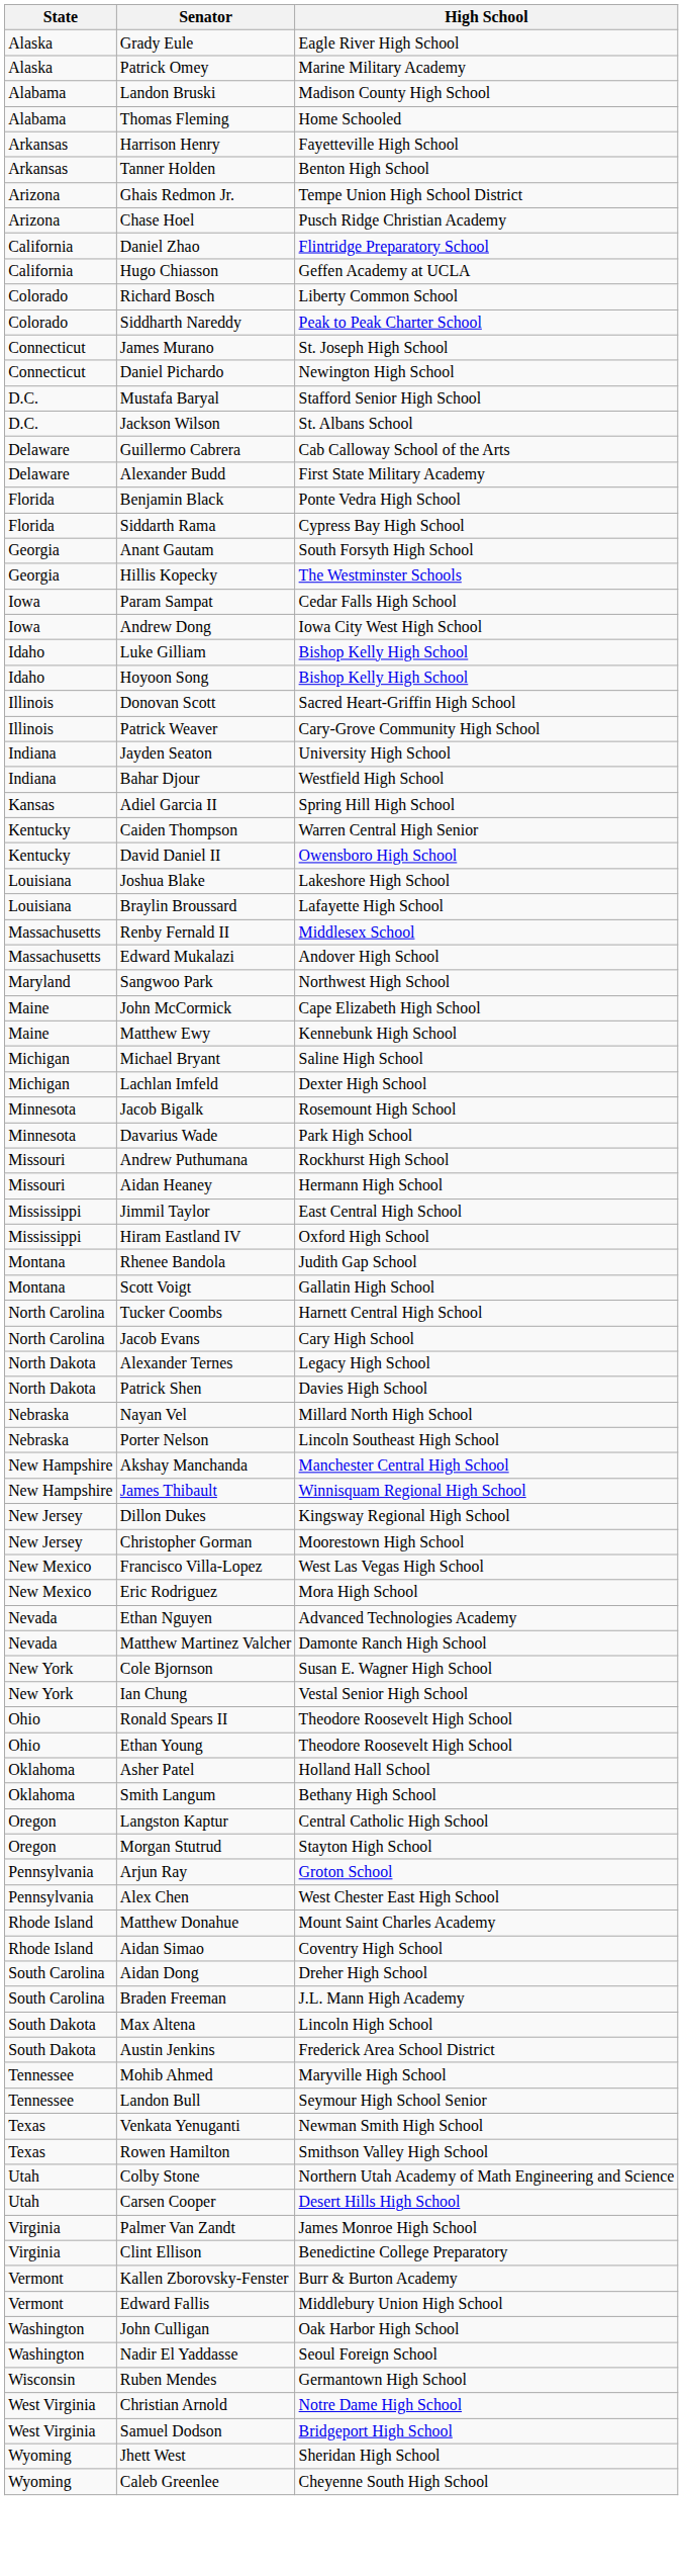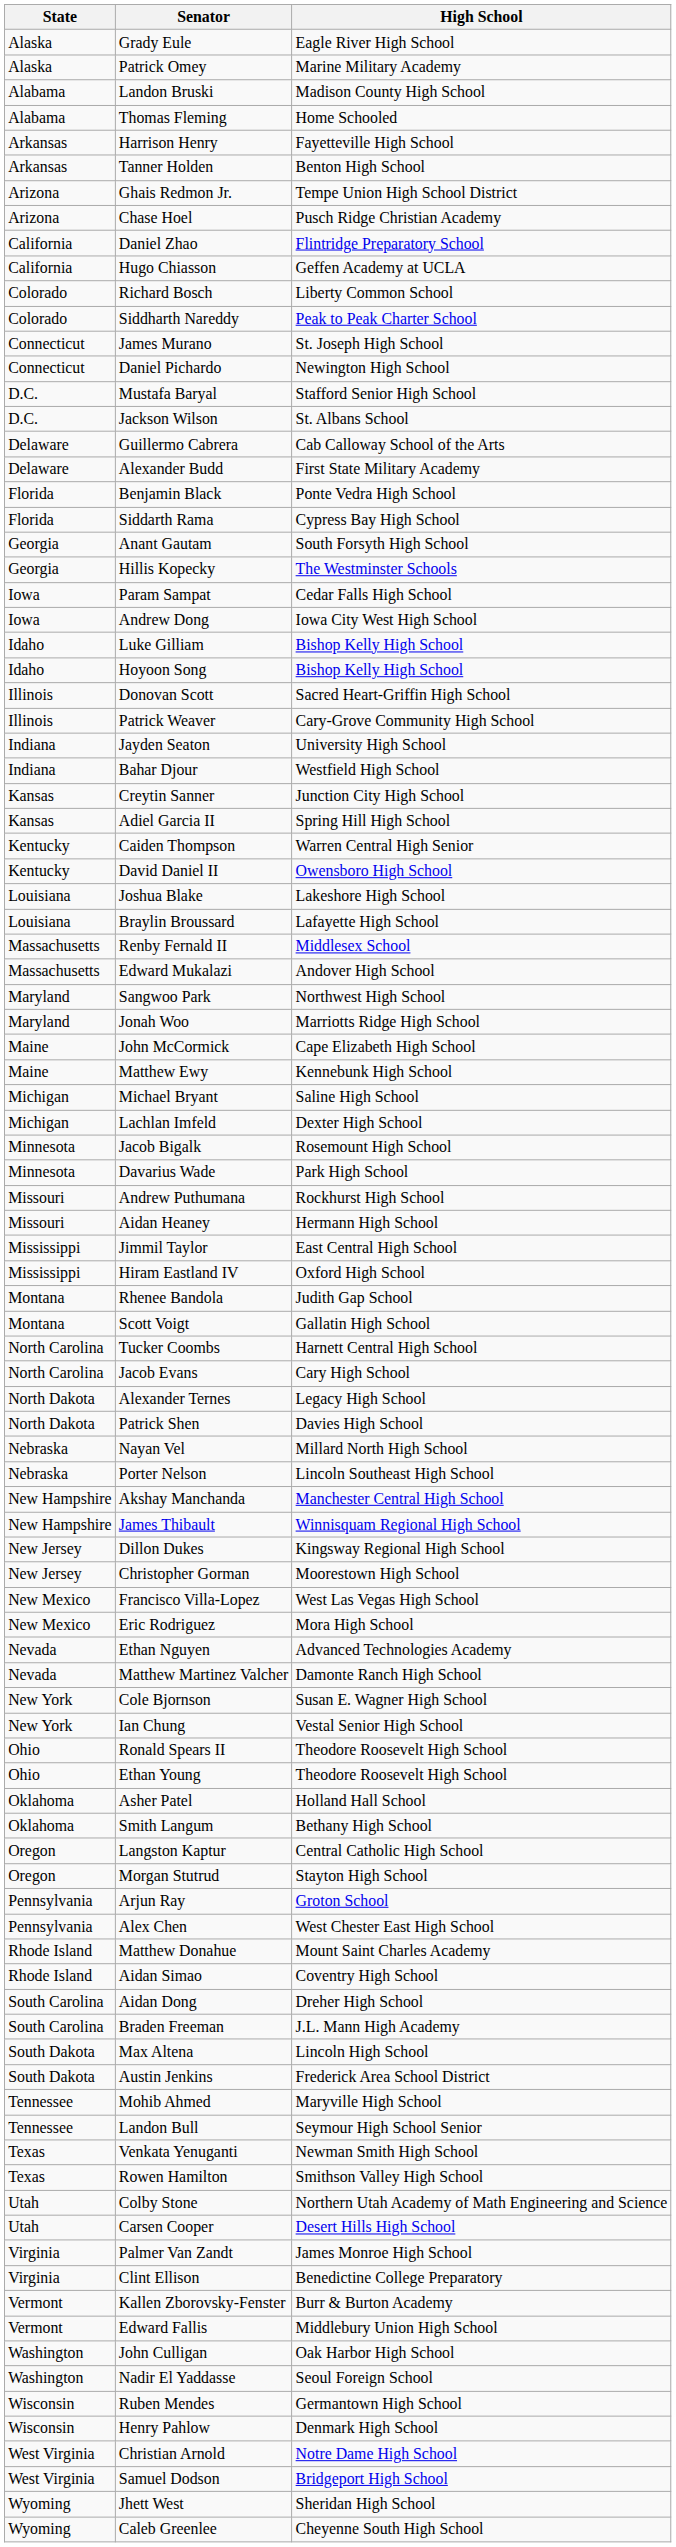+ row: Kansas | Creytin Sanner | Junction City High School
+ row: Maryland | Jonah Woo | Marriotts Ridge High School
+ row: Wisconsin | Henry Pahlow | Denmark High School
